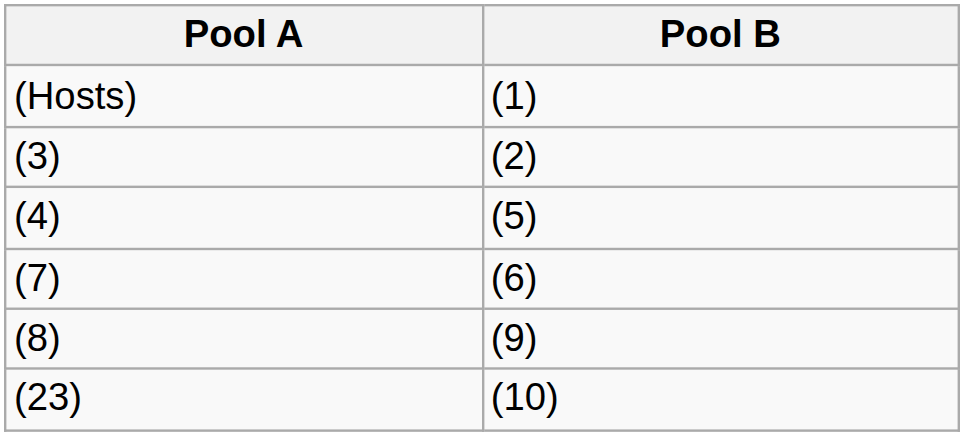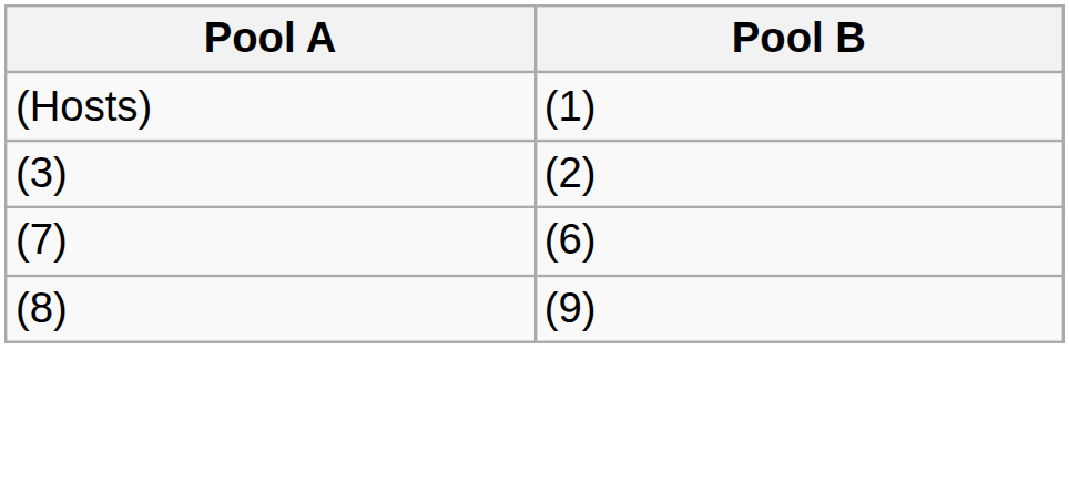- row: (4) | (5)
- row: (23) | (10)
